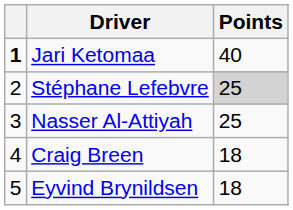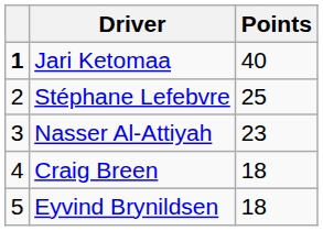Stéphane Lefebvre | Points: lightgrey background -> no background
Nasser Al-Attiyah | Points: 25 -> 23
